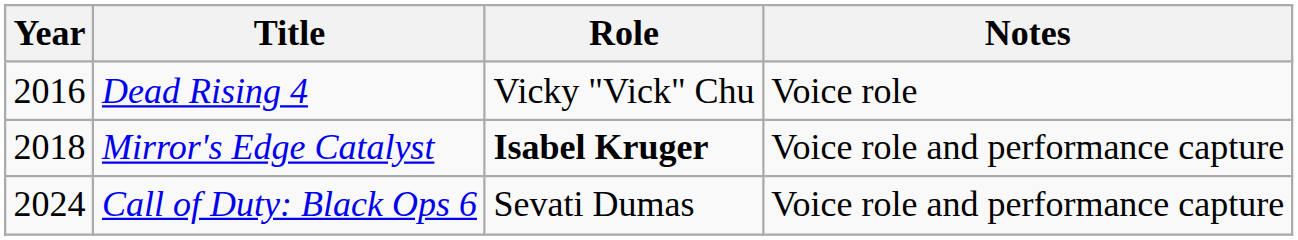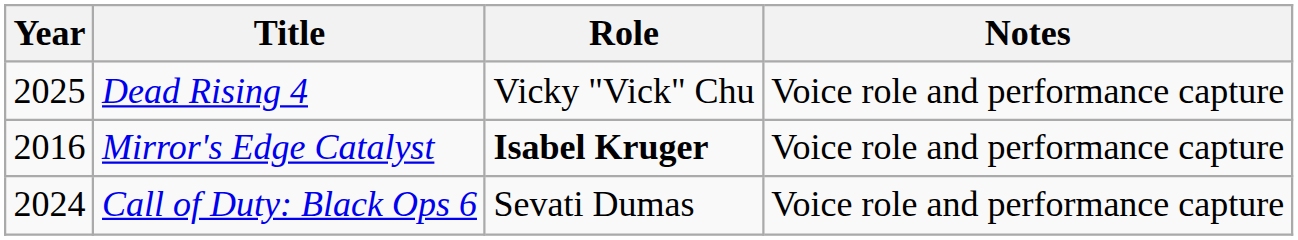Dead Rising 4 | Year: 2016 -> 2025
Dead Rising 4 | Notes: Voice role -> Voice role and performance capture
Mirror's Edge Catalyst | Year: 2018 -> 2016
